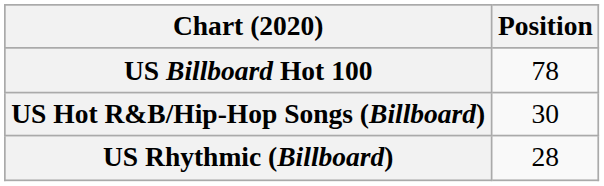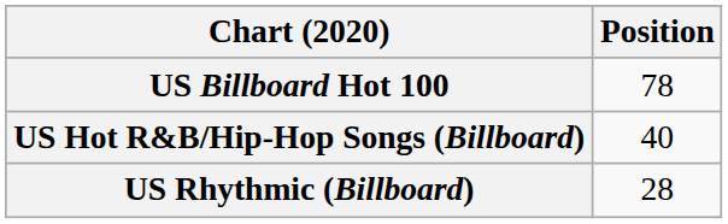US Hot R&B/Hip-Hop Songs (Billboard) | Position: 30 -> 40
